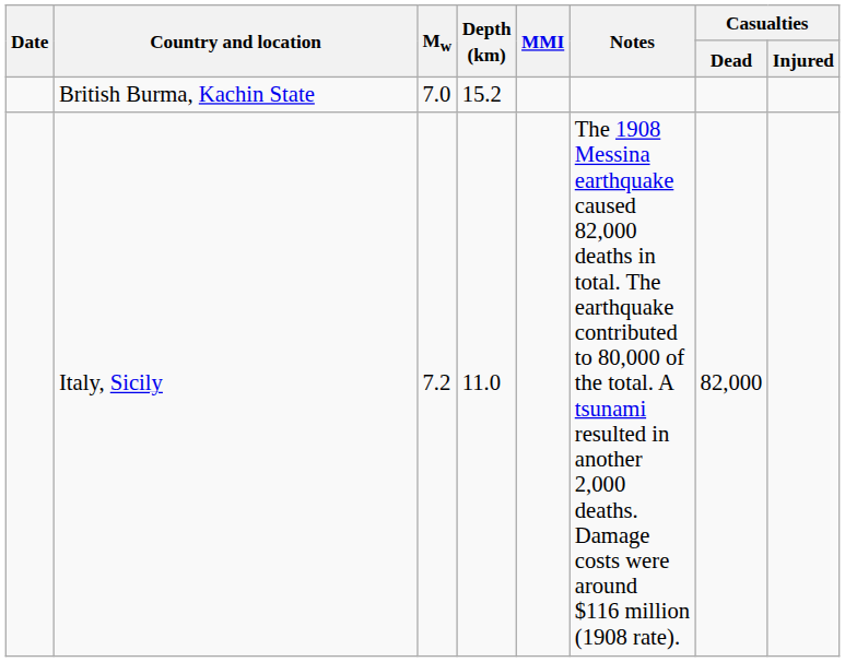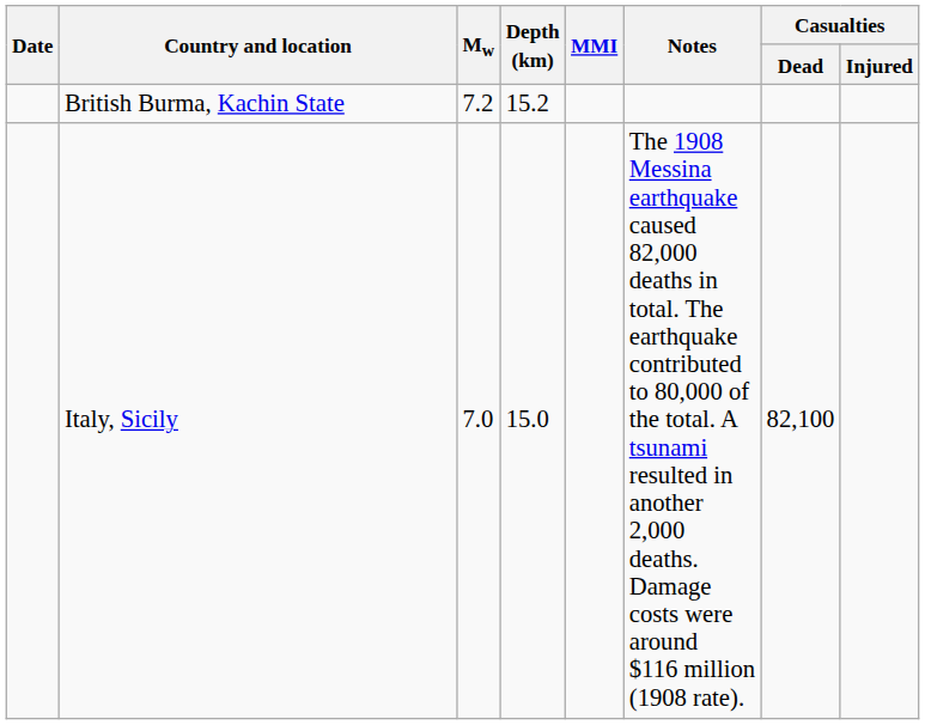British Burma, Kachin State | Mw: 7.0 -> 7.2
Italy, Sicily | Mw: 7.2 -> 7.0
Italy, Sicily | Depth (km): 11.0 -> 15.0
Italy, Sicily | Casualties / Dead: 82,000 -> 82,100
